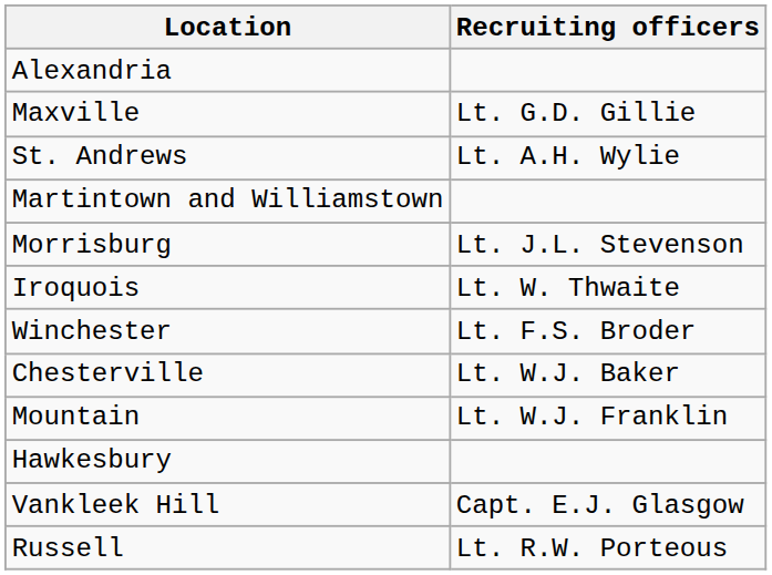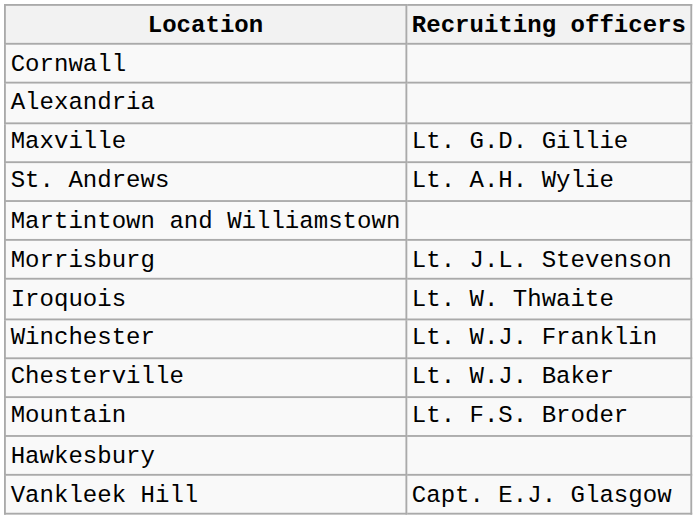+ row: Cornwall
Winchester | Recruiting officers: Lt. F.S. Broder -> Lt. W.J. Franklin
Mountain | Recruiting officers: Lt. W.J. Franklin -> Lt. F.S. Broder
- row: Russell | Lt. R.W. Porteous
